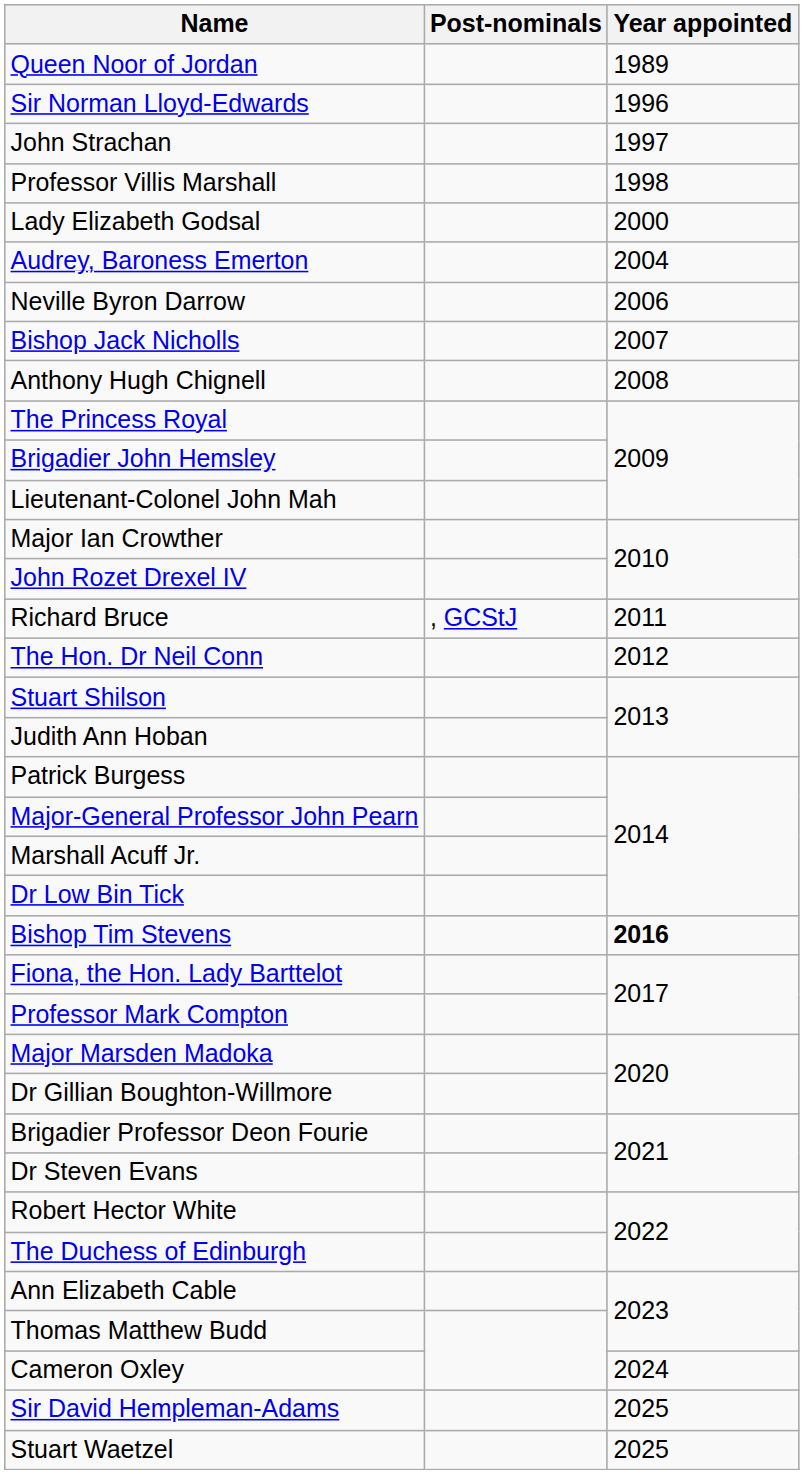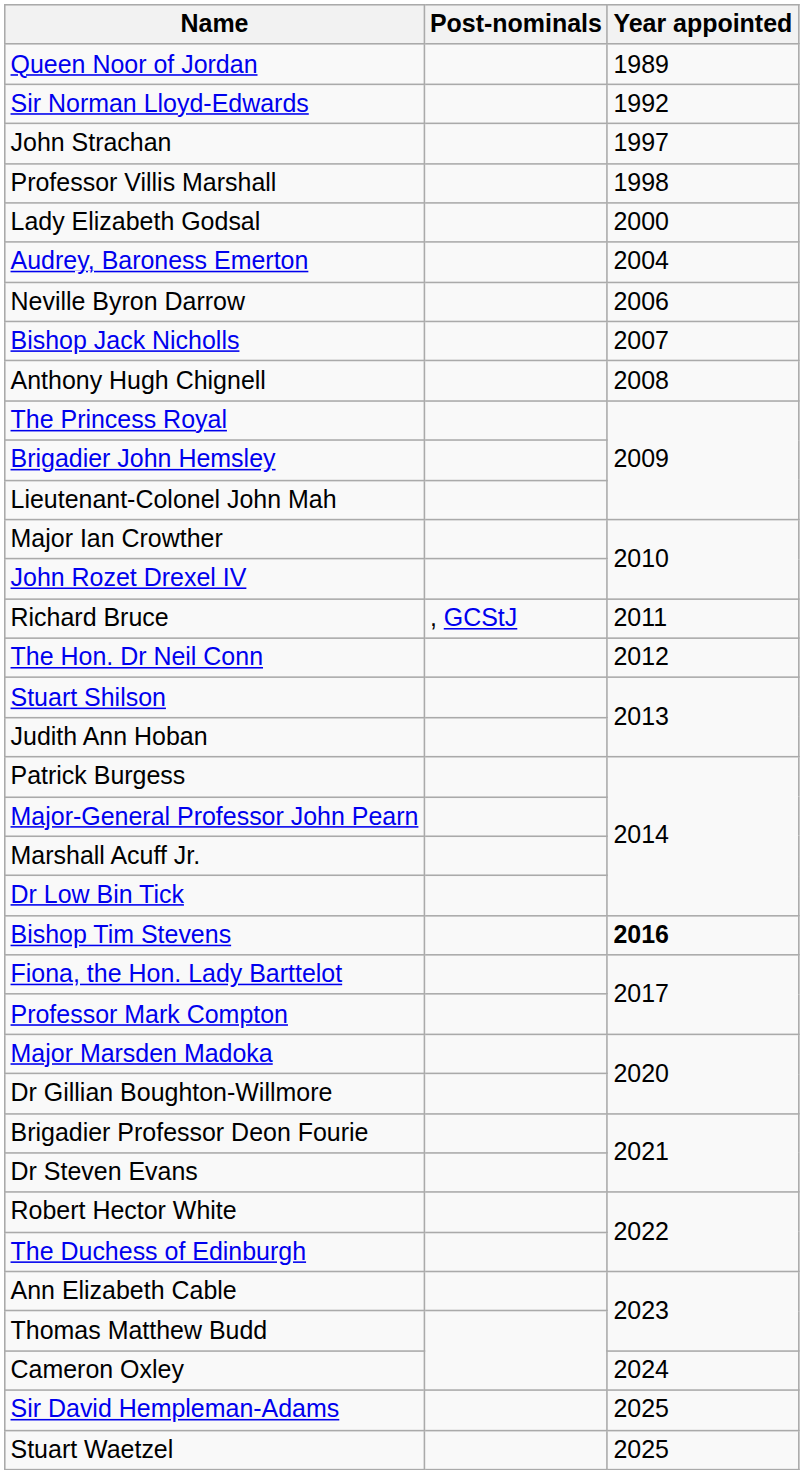Sir Norman Lloyd-Edwards | Year appointed: 1996 -> 1992
